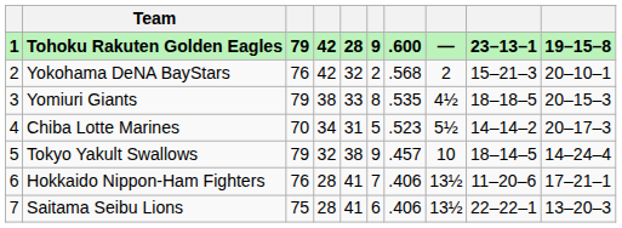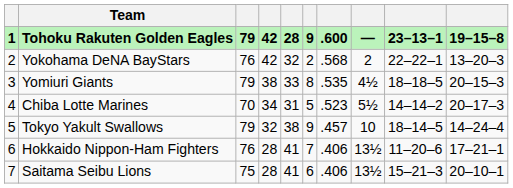Yokohama DeNA BayStars | column 9: 15–21–3 -> 22–22–1
Yokohama DeNA BayStars | column 10: 20–10–1 -> 13–20–3
Saitama Seibu Lions | column 9: 22–22–1 -> 15–21–3
Saitama Seibu Lions | column 10: 13–20–3 -> 20–10–1
